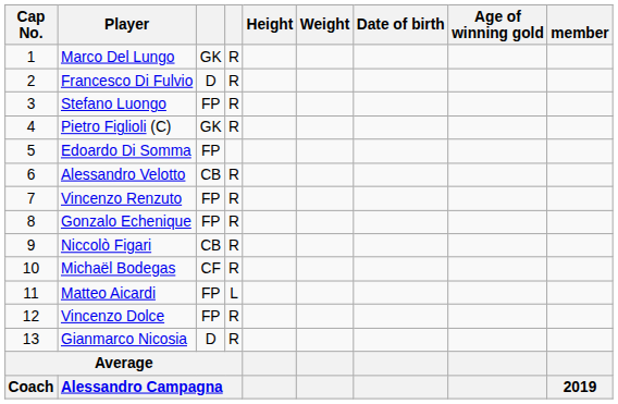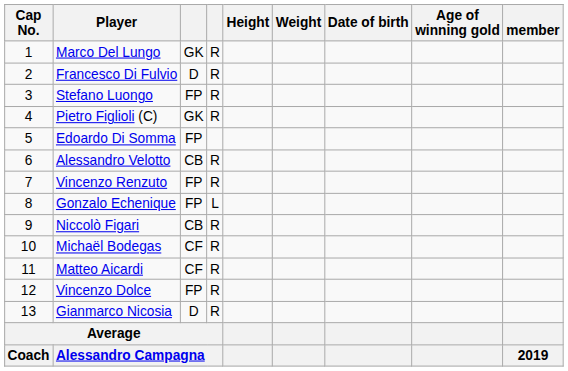Gonzalo Echenique | column 4: R -> L
Matteo Aicardi | column 3: FP -> CF
Matteo Aicardi | column 4: L -> R
